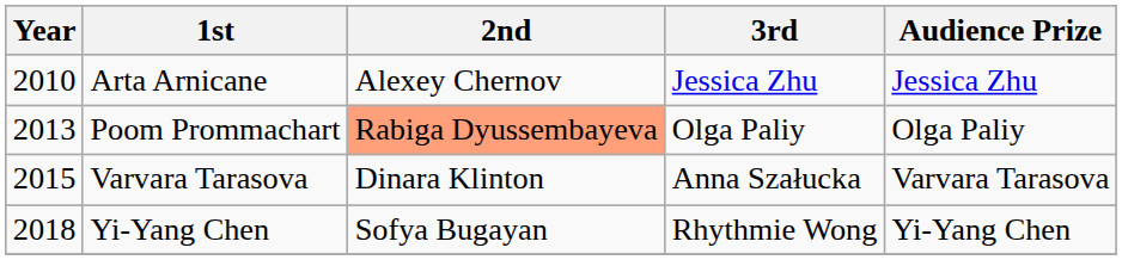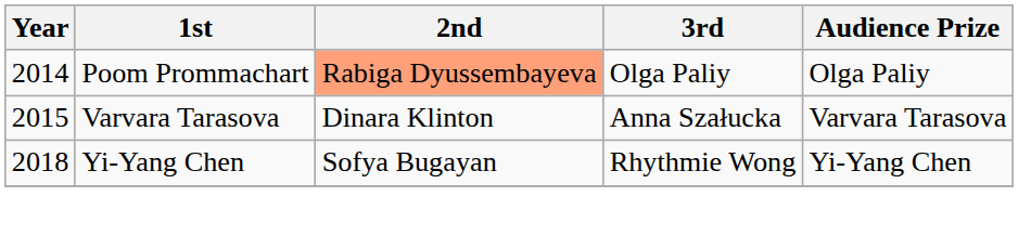- row: 2010 | Arta Arnicane | Alexey Chernov | Jessica Zhu | Jessica Zhu
Poom Prommachart | Year: 2013 -> 2014
